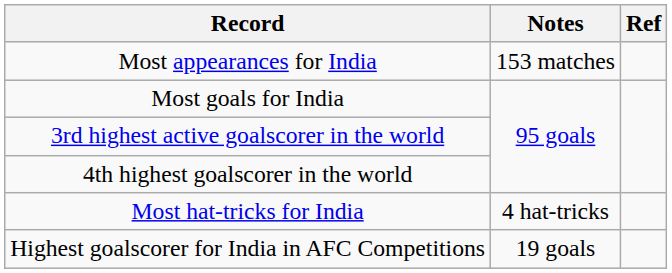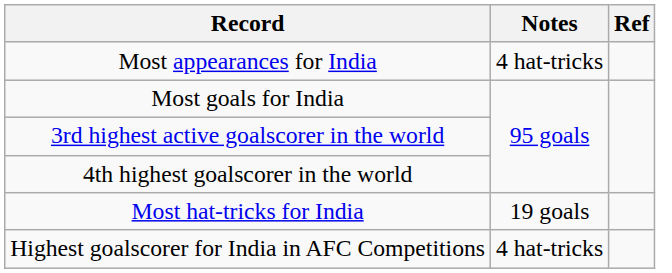Most appearances for India | Notes: 153 matches -> 4 hat-tricks
Most hat-tricks for India | Notes: 4 hat-tricks -> 19 goals
Highest goalscorer for India in AFC Competitions | Notes: 19 goals -> 4 hat-tricks
